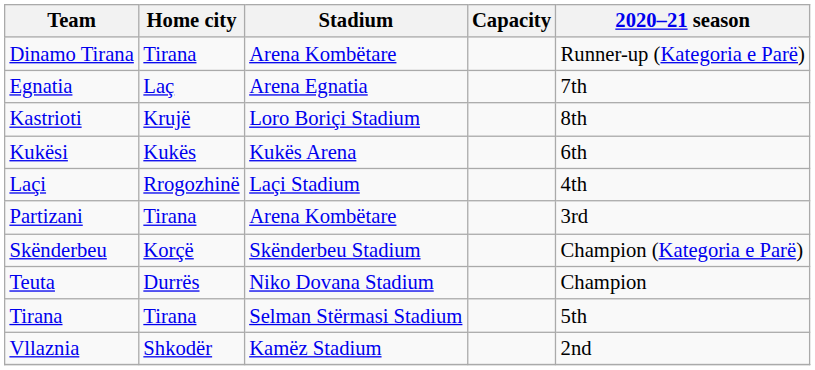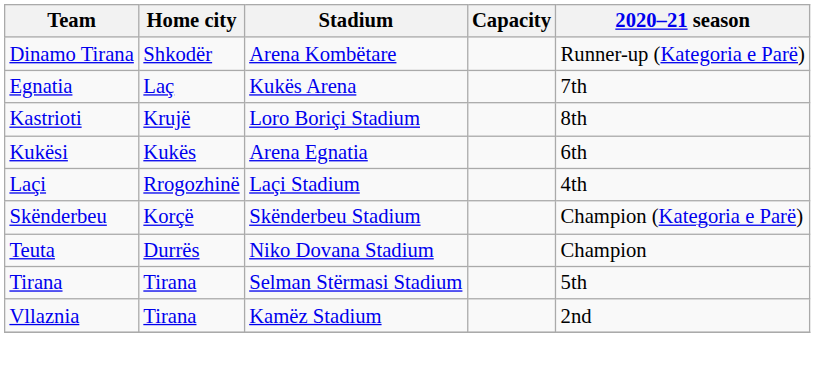Dinamo Tirana | Home city: Tirana -> Shkodër
Egnatia | Stadium: Arena Egnatia -> Kukës Arena
Kukësi | Stadium: Kukës Arena -> Arena Egnatia
- row: Partizani | Tirana | Arena Kombëtare | 3rd
Vllaznia | Home city: Shkodër -> Tirana
